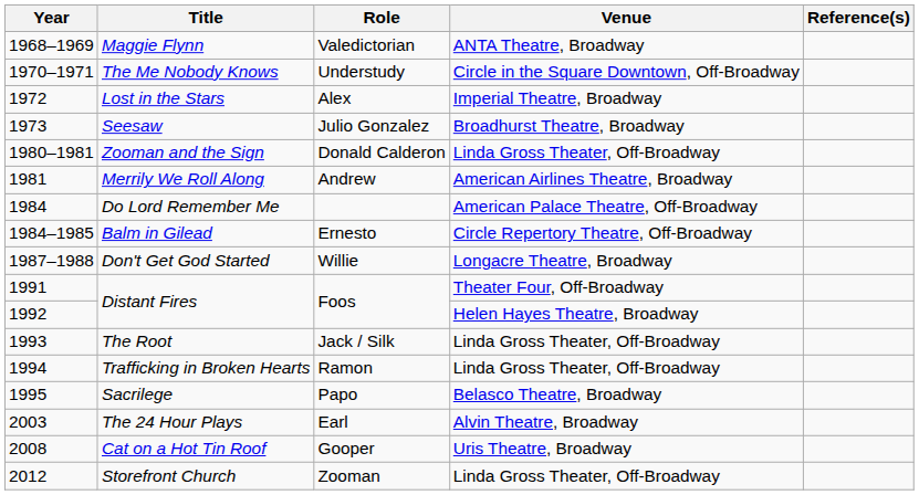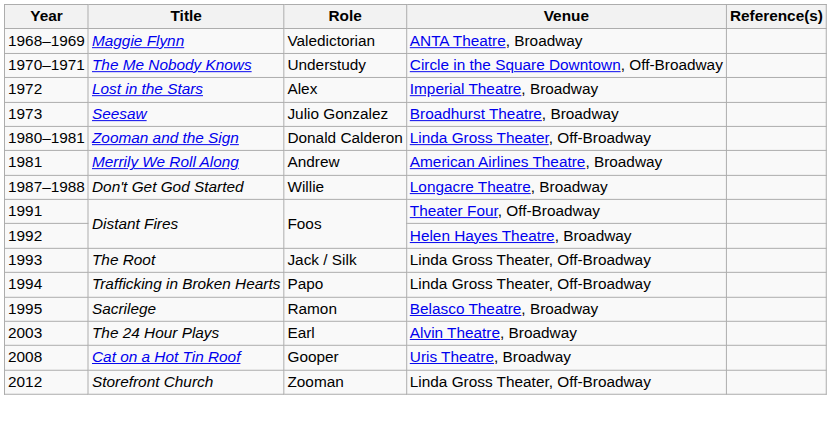- row: 1984 | Do Lord Remember Me | American Palace Theatre, Off-Broadway
- row: 1984–1985 | Balm in Gilead | Ernesto | Circle Repertory Theatre, Off-Broadway
Trafficking in Broken Hearts | Role: Ramon -> Papo
Sacrilege | Role: Papo -> Ramon
